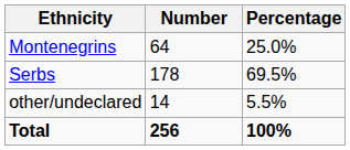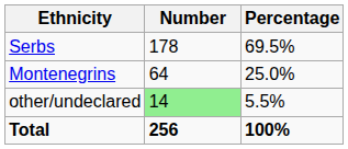rows swapped: Serbs <-> Montenegrins
other/undeclared | Number: no background -> lightgreen background
